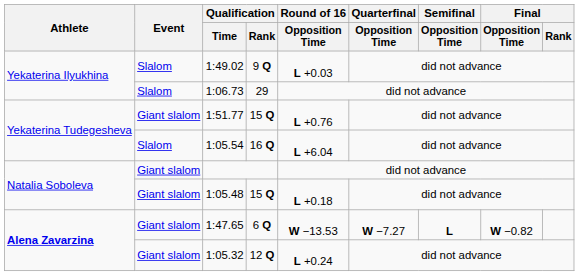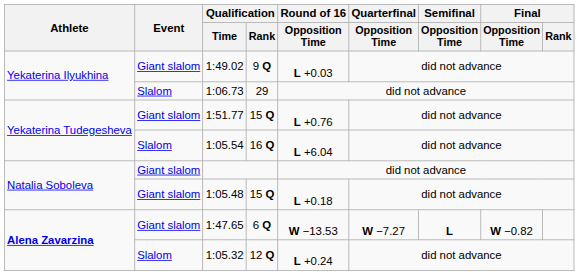1:49.02 | Event: Slalom -> Giant slalom
1:05.32 | Event: Giant slalom -> Slalom
